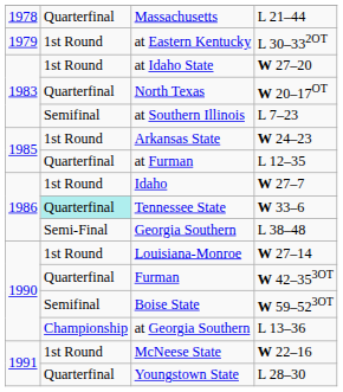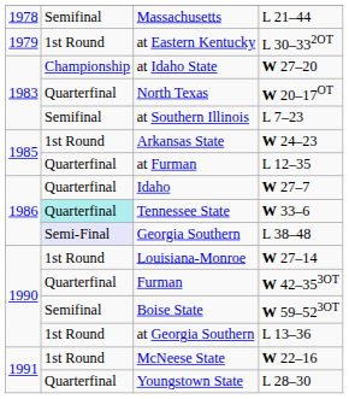Massachusetts | column 2: Quarterfinal -> Semifinal
at Idaho State | column 2: 1st Round -> Championship
Idaho | column 2: 1st Round -> Quarterfinal
Georgia Southern | column 2: no background -> lavender background
at Georgia Southern | column 2: Championship -> 1st Round
